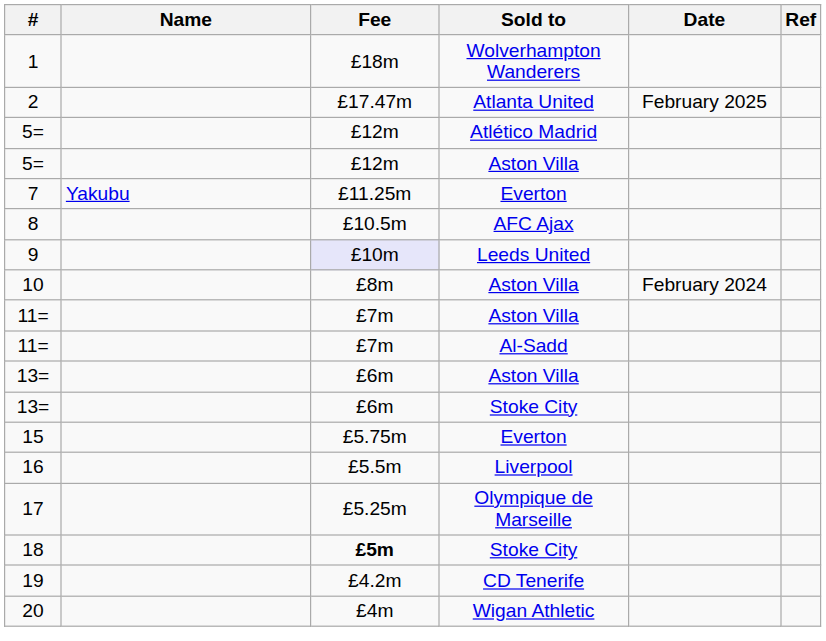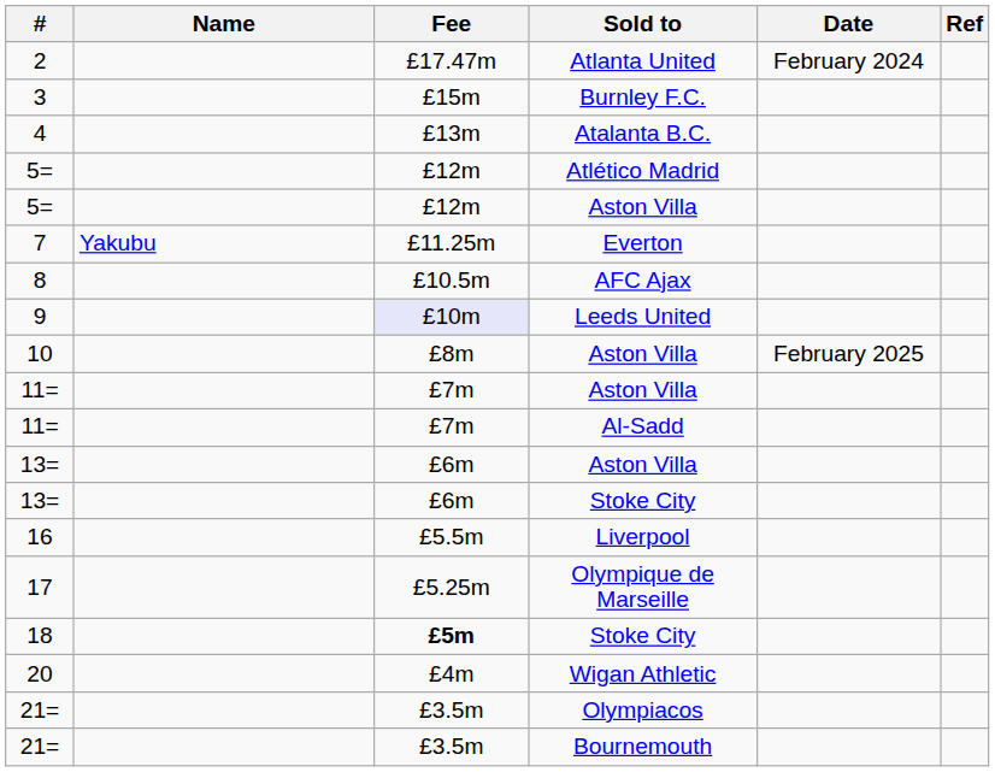- row: 1 | £18m | Wolverhampton Wanderers
2 | Date: February 2025 -> February 2024
+ row: 3 | £15m | Burnley F.C.
+ row: 4 | £13m | Atalanta B.C.
10 | Date: February 2024 -> February 2025
- row: 15 | £5.75m | Everton
- row: 19 | £4.2m | CD Tenerife
+ row: 21= | £3.5m | Olympiacos
+ row: 21= | £3.5m | Bournemouth
